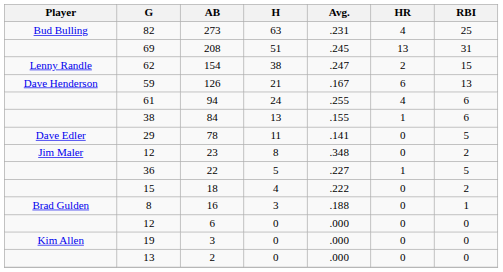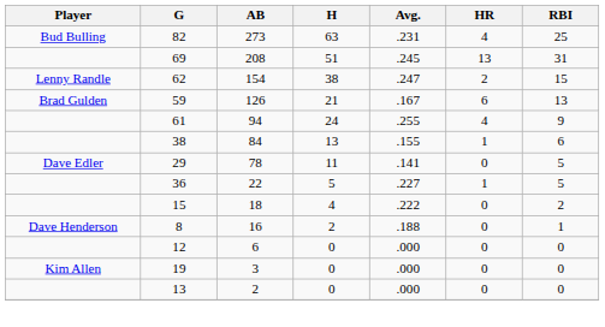126 | Player: Dave Henderson -> Brad Gulden
94 | RBI: 6 -> 9
- row: Jim Maler | 12 | 23 | 8 | .348 | 0 | 2
16 | Player: Brad Gulden -> Dave Henderson
16 | H: 3 -> 2
